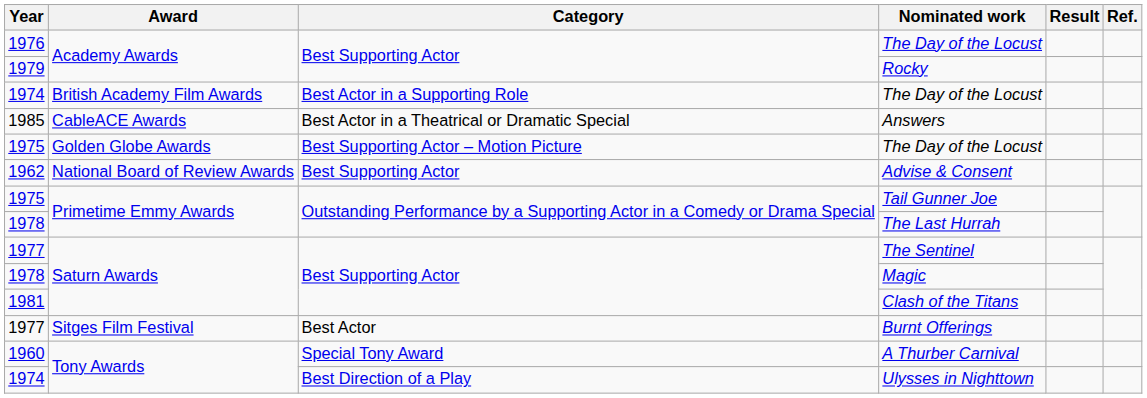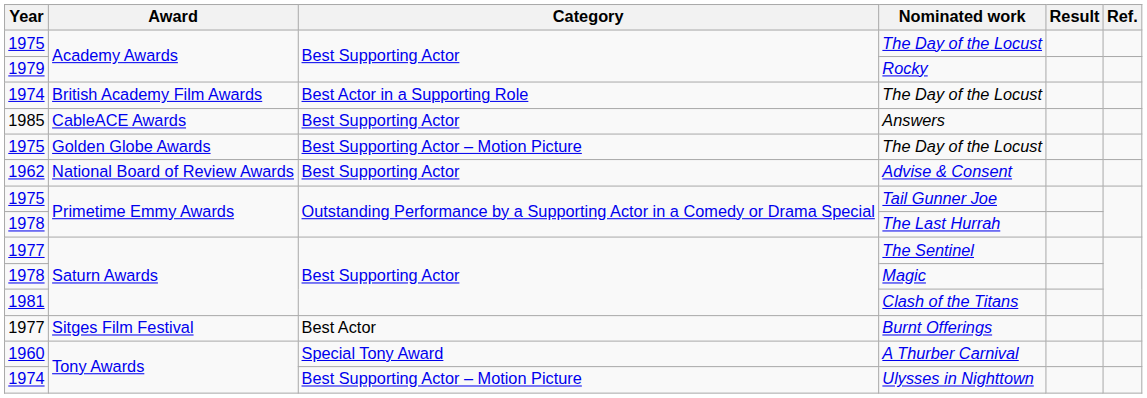Academy Awards / The Day of the Locust | Year: 1976 -> 1975
Answers | Category: Best Actor in a Theatrical or Dramatic Special -> Best Supporting Actor
Ulysses in Nighttown | Category: Best Direction of a Play -> Best Supporting Actor – Motion Picture
